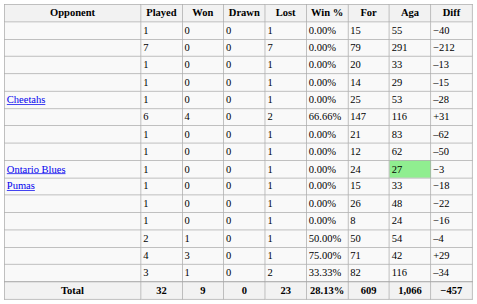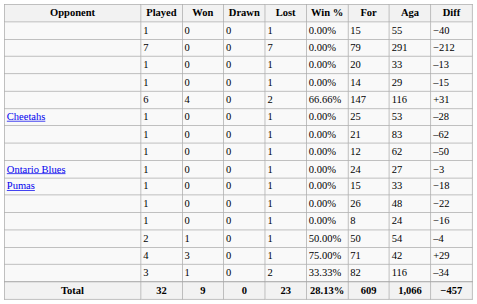rows swapped: 6 <-> Cheetahs / 1
Ontario Blues / 1 | Aga: lightgreen background -> no background
